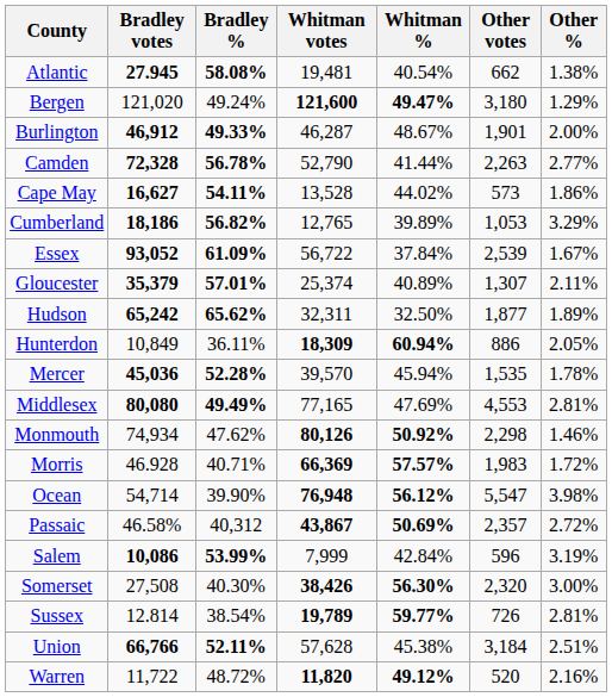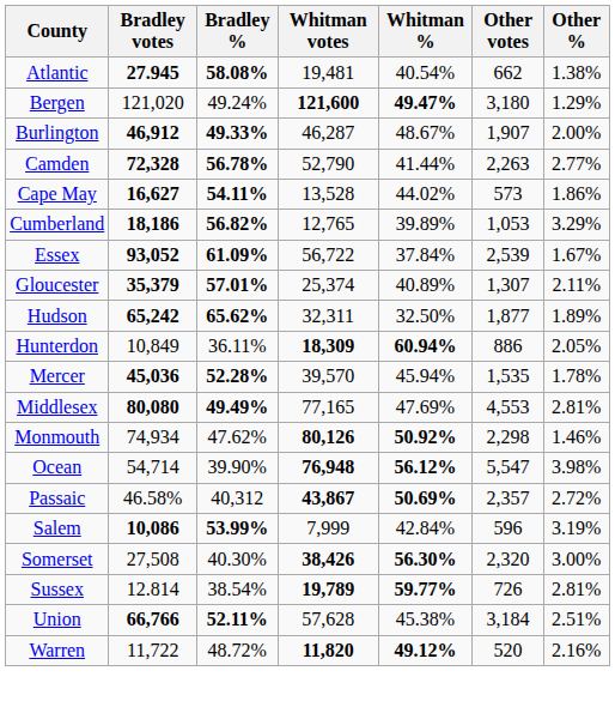Burlington | Other votes: 1,901 -> 1,907
- row: Morris | 46.928 | 40.71% | 66,369 | 57.57% | 1,983 | 1.72%
